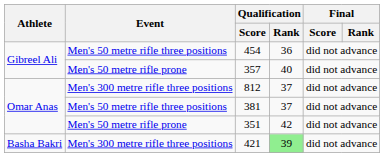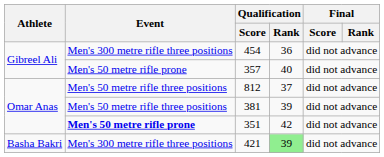454 | Event: Men's 50 metre rifle three positions -> Men's 300 metre rifle three positions
812 | Event: Men's 300 metre rifle three positions -> Men's 50 metre rifle three positions
381 | Qualification / Rank: 37 -> 39
351 | Event: normal -> bold
